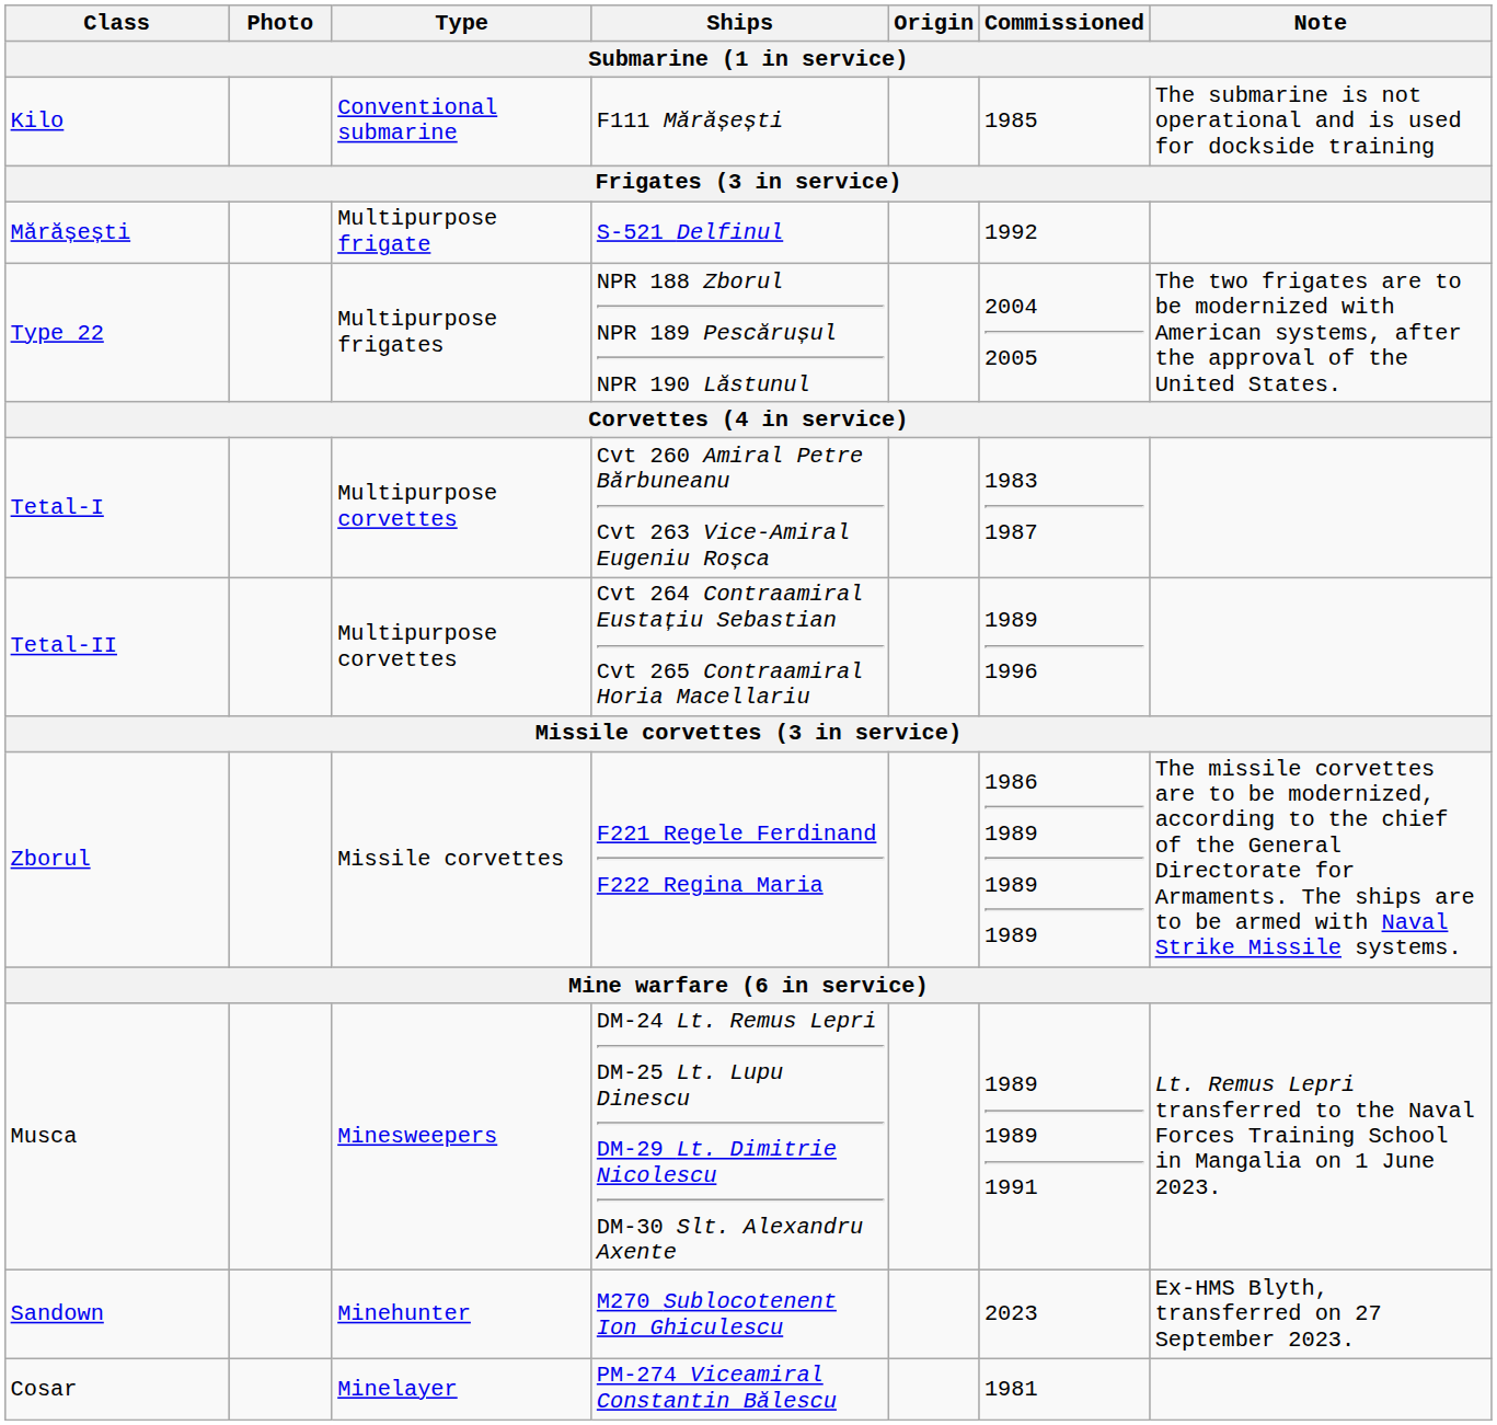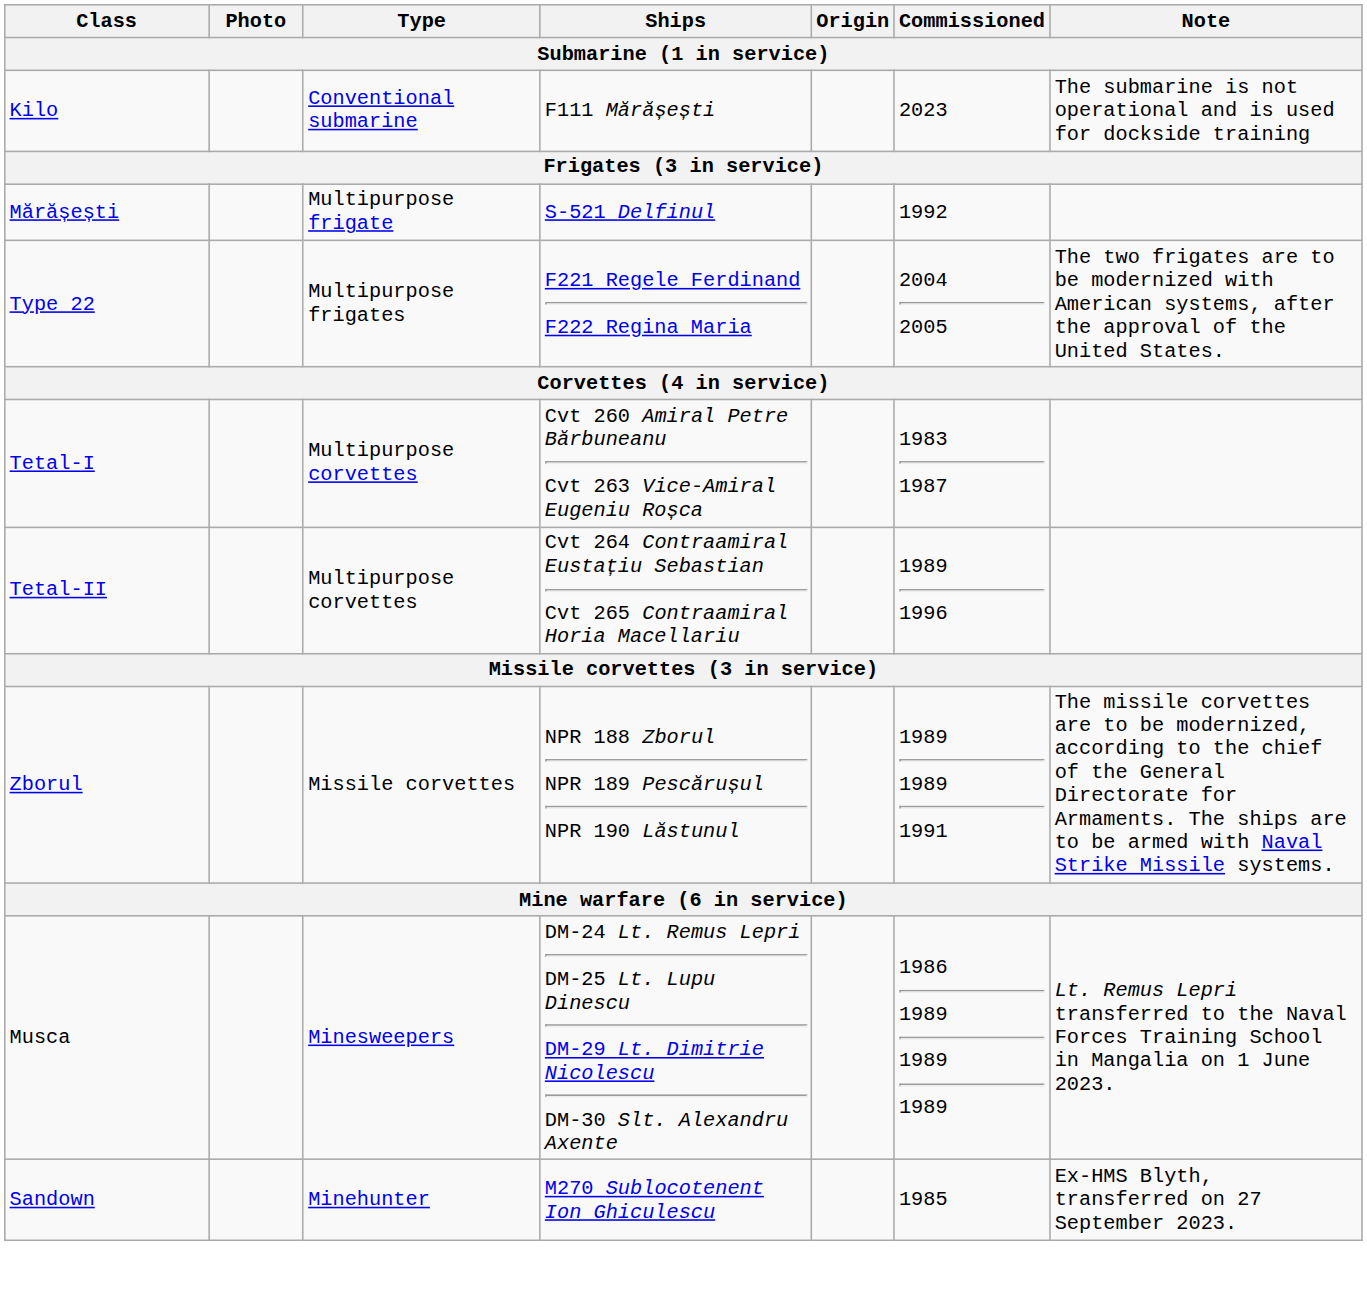Kilo | Commissioned: 1985 -> 2023
Type 22 | Ships: NPR 188 Zborul NPR 189 Pescărușul NPR 190 Lăstunul -> F221 Regele Ferdinand F222 Regina Maria
Zborul | Ships: F221 Regele Ferdinand F222 Regina Maria -> NPR 188 Zborul NPR 189 Pescărușul NPR 190 Lăstunul
Zborul | Commissioned: 1986 1989 1989 1989 -> 1989 1989 1991
Musca | Commissioned: 1989 1989 1991 -> 1986 1989 1989 1989
Sandown | Commissioned: 2023 -> 1985
- row: Cosar | Minelayer | PM-274 Viceamiral Constantin Bălescu | 1981
